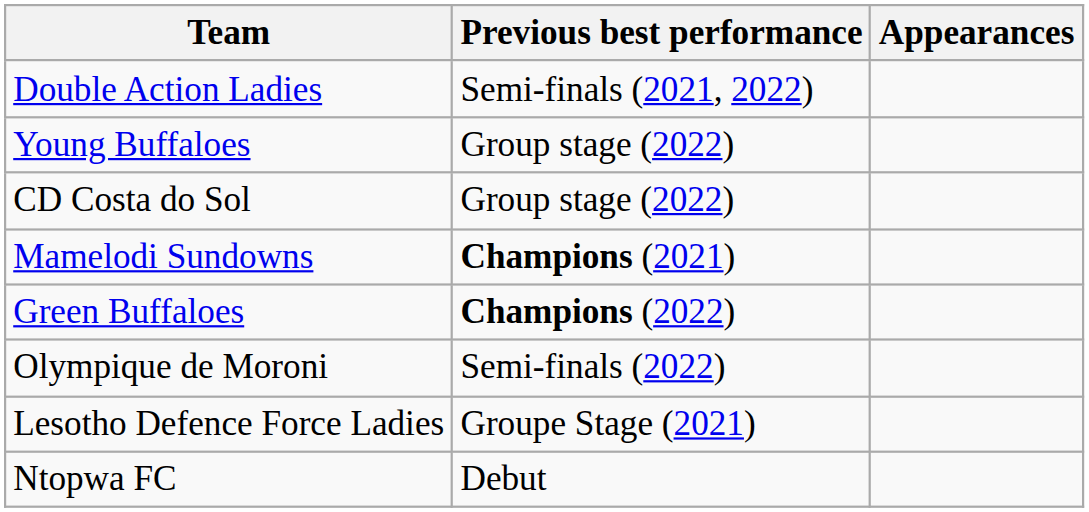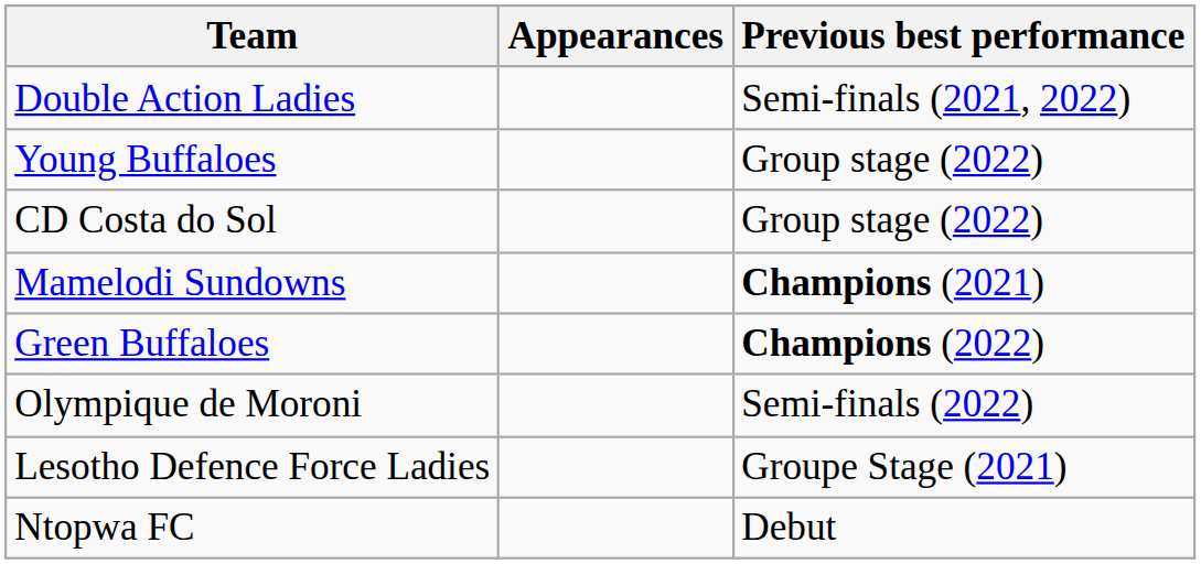columns swapped: Appearances <-> Previous best performance
